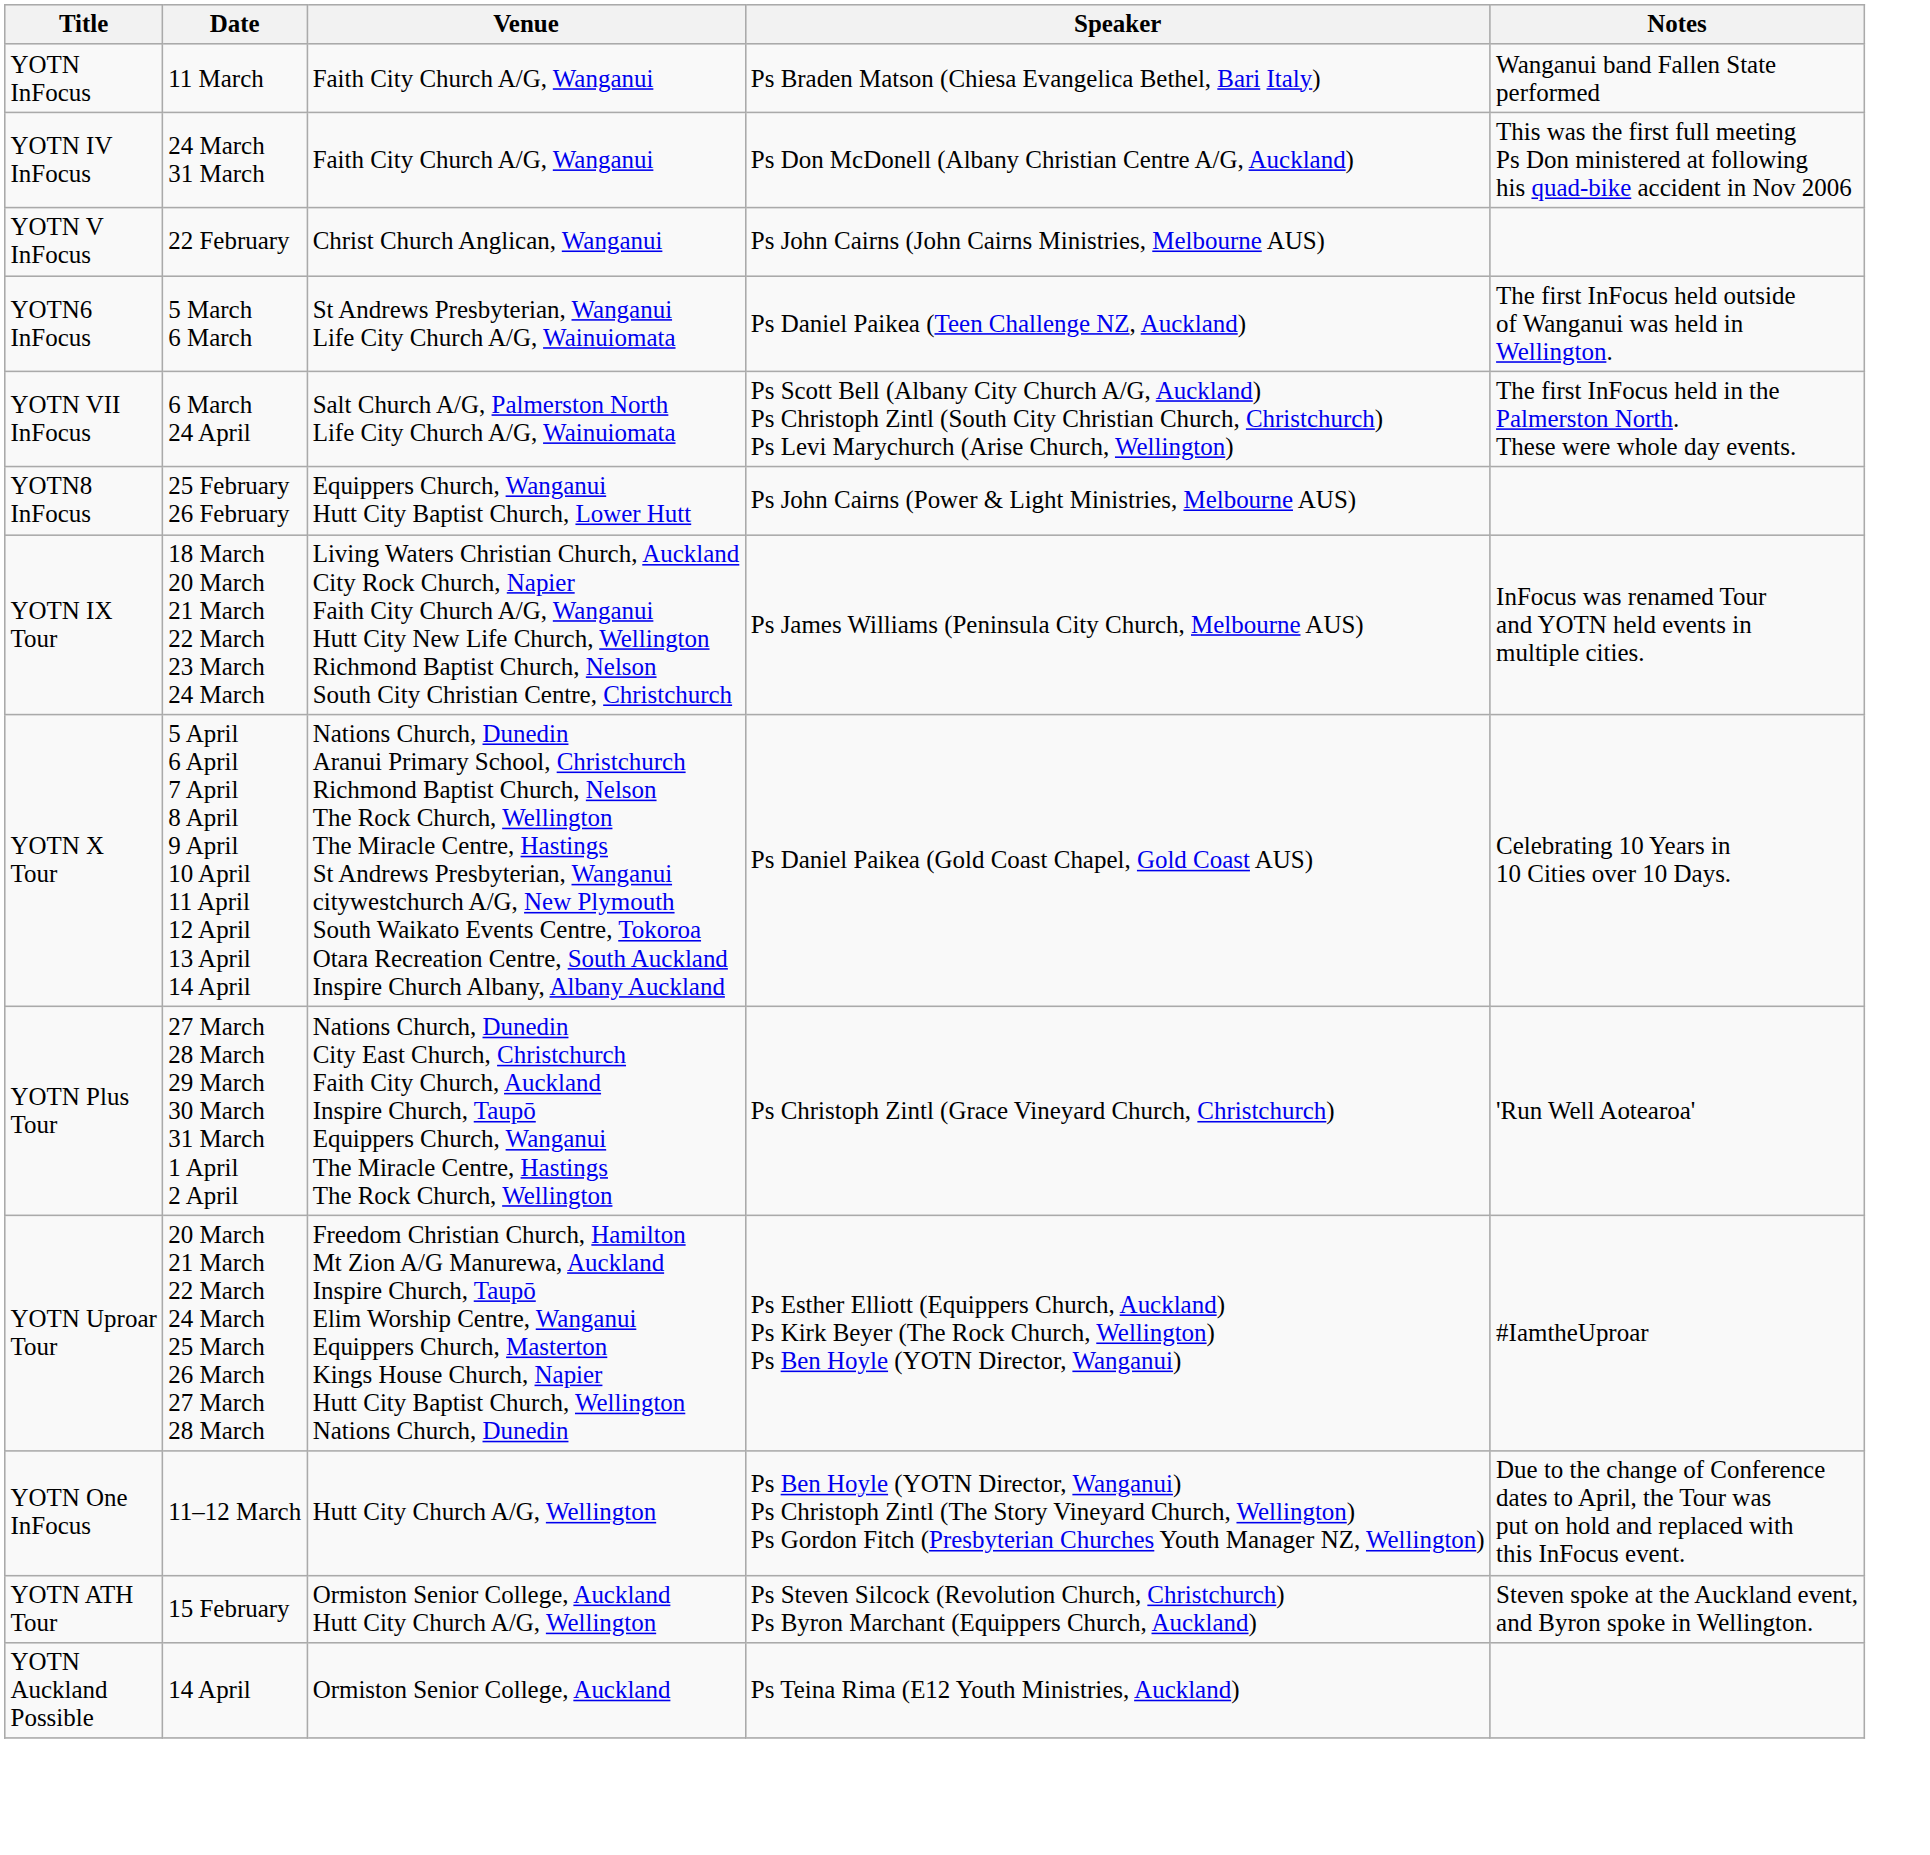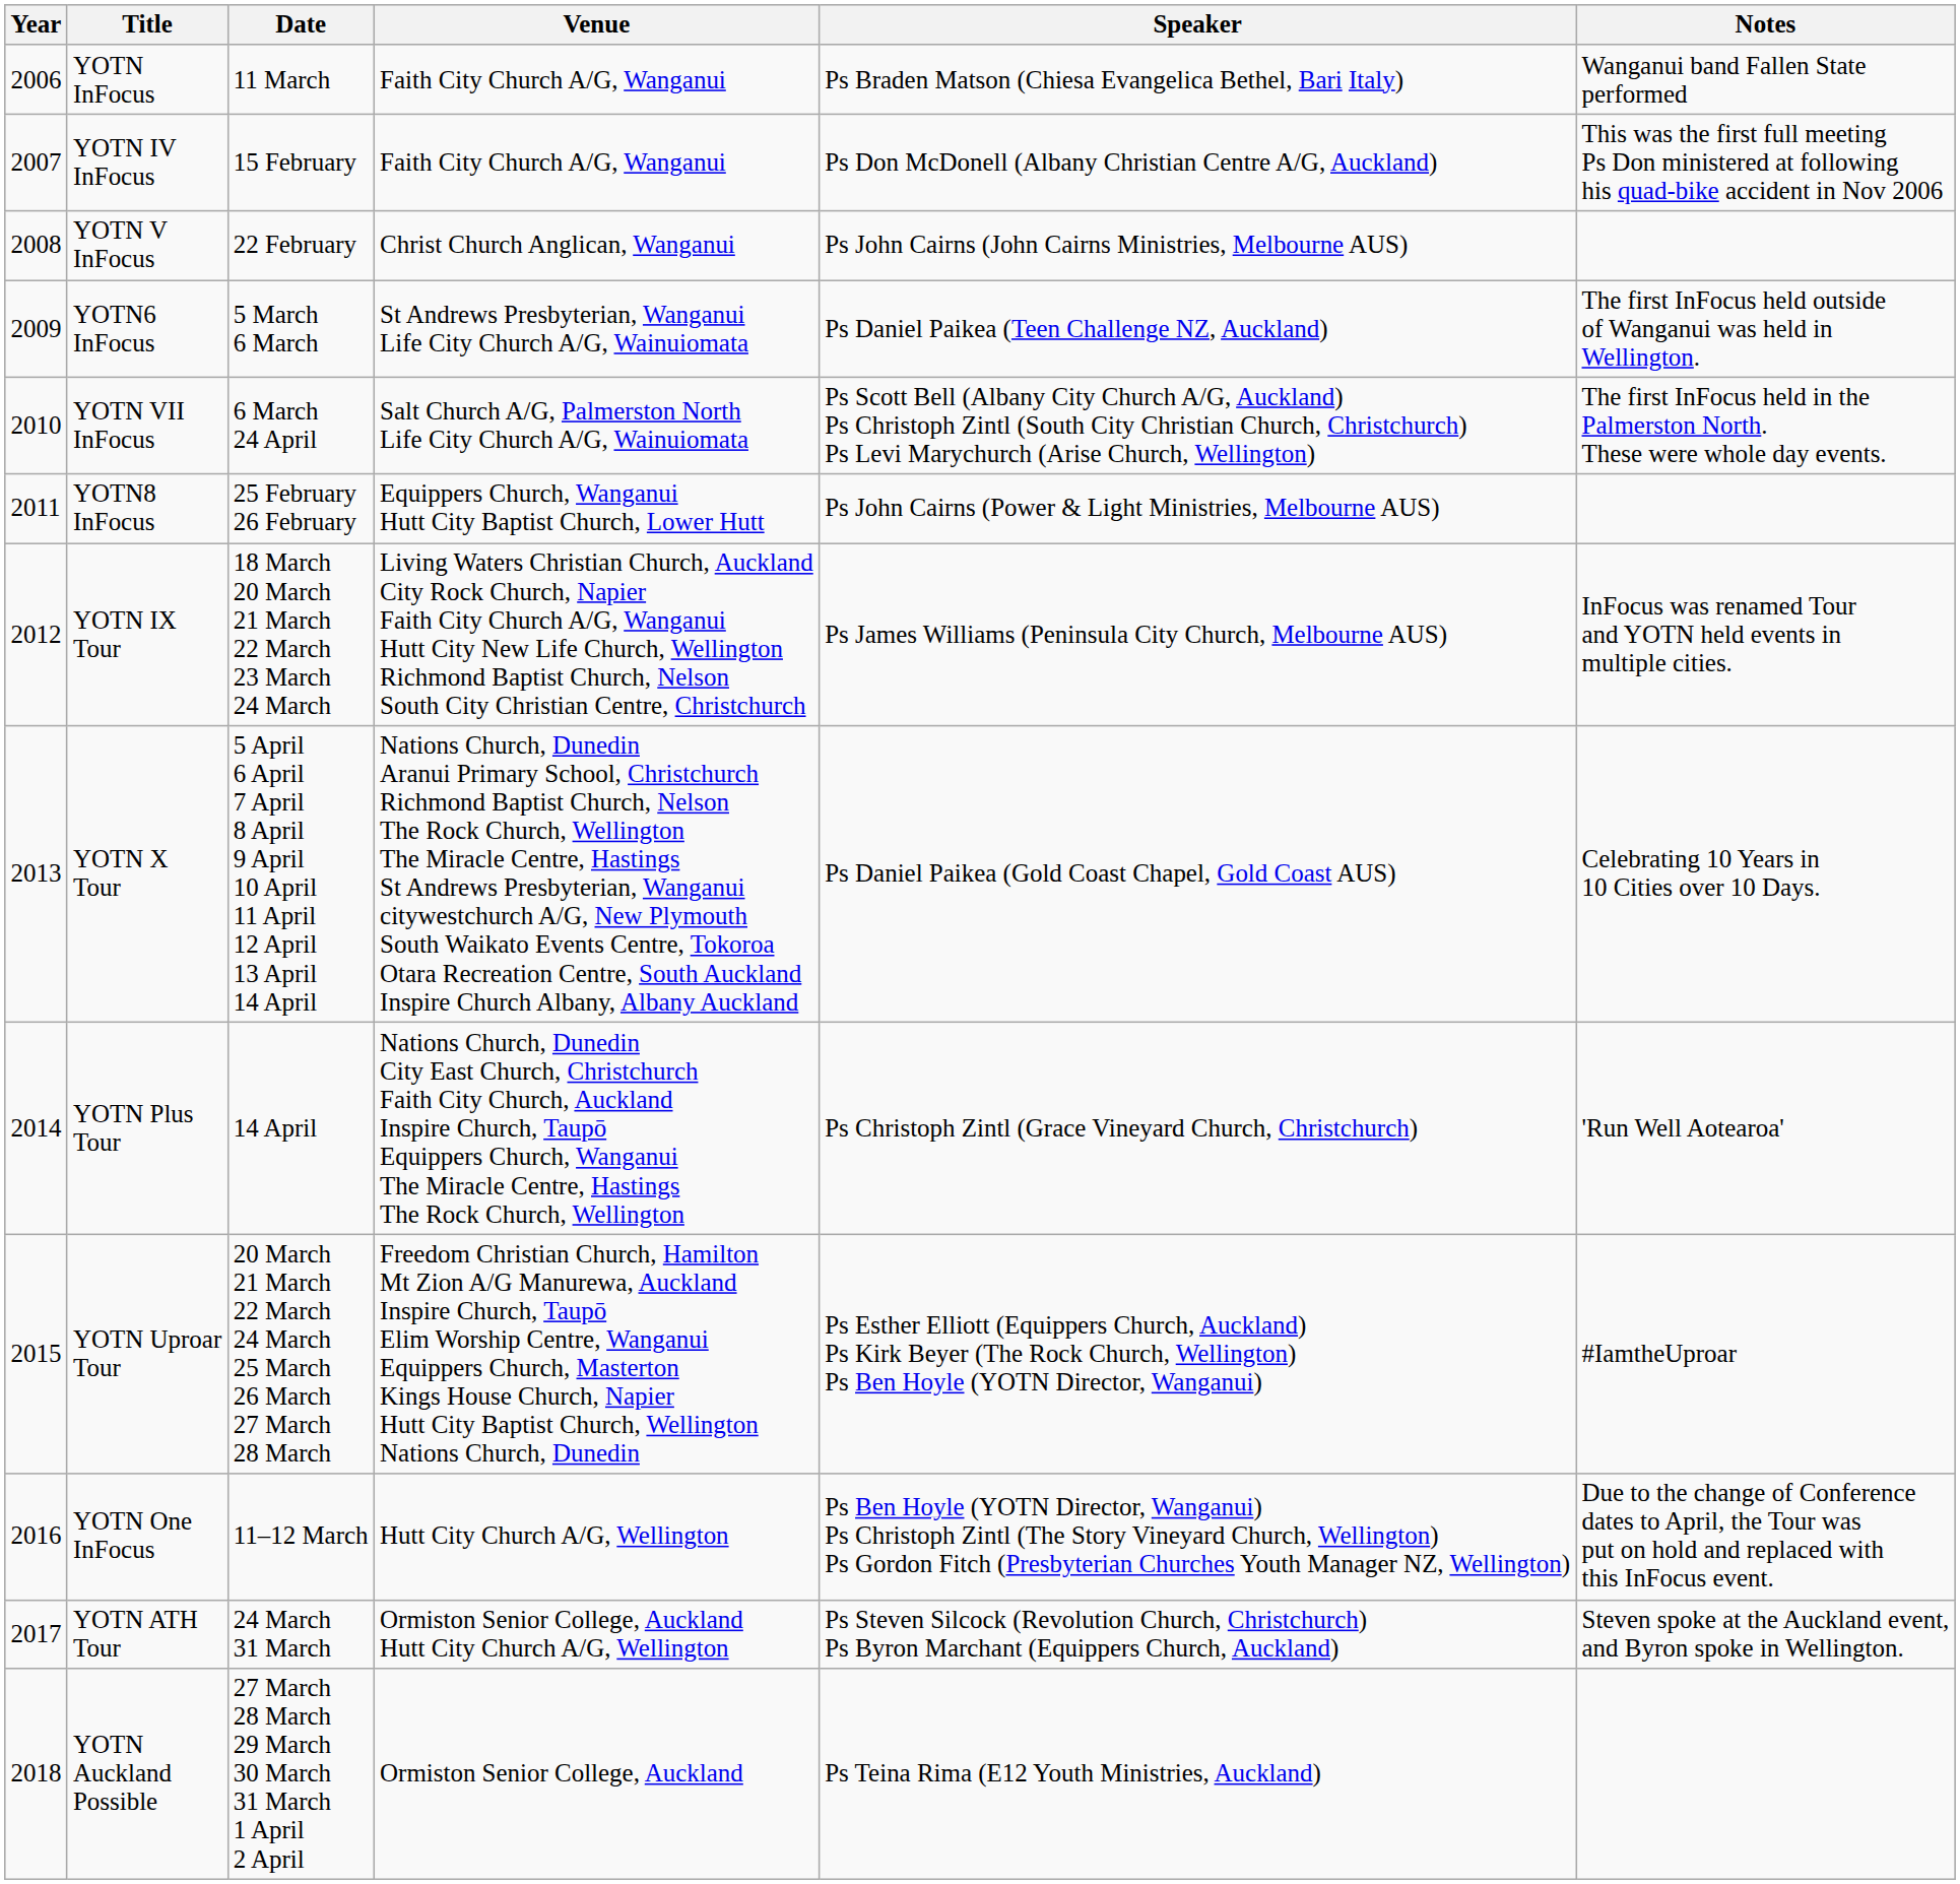+ column: Year | 2006 | 2007 | 2008 | 2009 | 2010 | 2011 | 2012 | 2013 | 2014 | 2015 | 2016 | 2017 | 2018
YOTN IV InFocus | Date: 24 March 31 March -> 15 February
YOTN Plus Tour | Date: 27 March 28 March 29 March 30 March 31 March 1 April 2 April -> 14 April
YOTN ATH Tour | Date: 15 February -> 24 March 31 March
YOTN Auckland Possible | Date: 14 April -> 27 March 28 March 29 March 30 March 31 March 1 April 2 April
